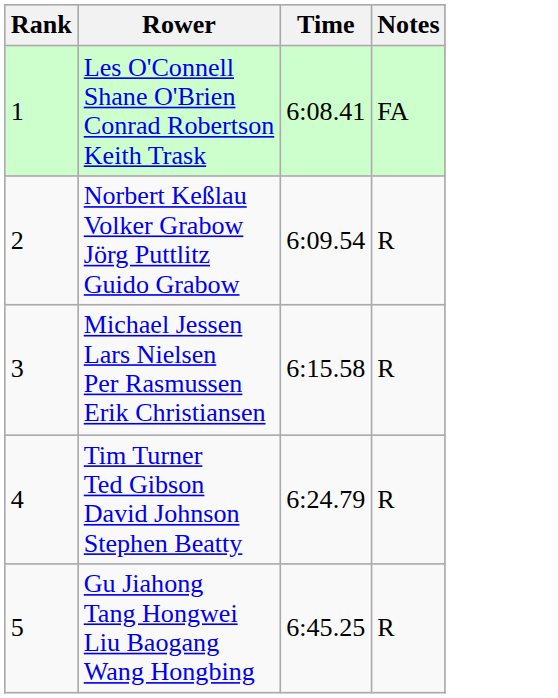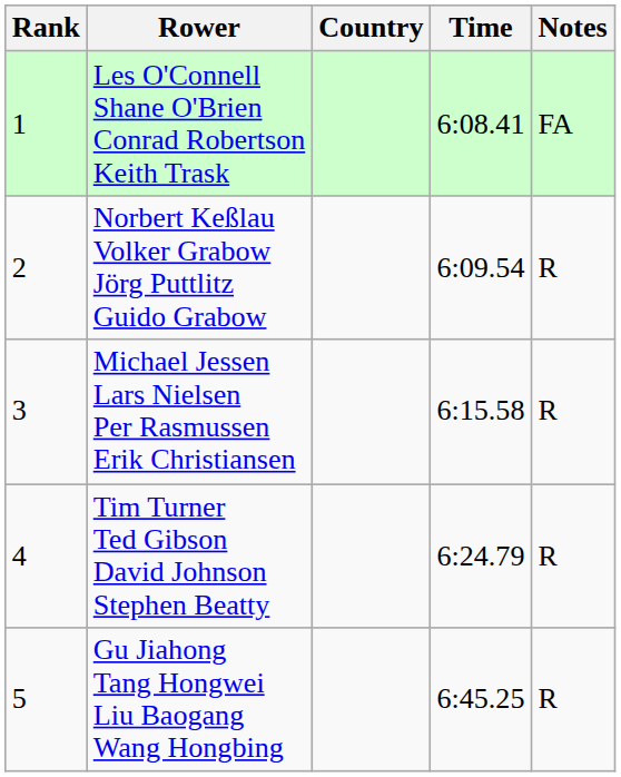+ column: Country
